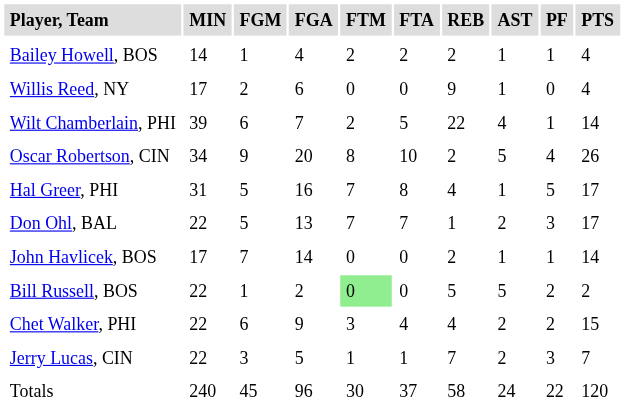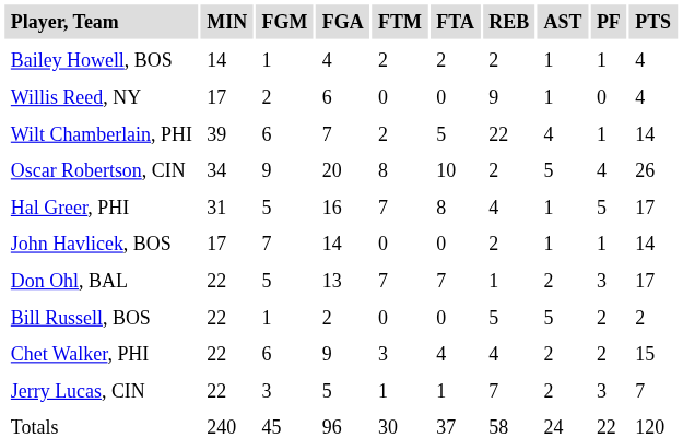rows swapped: John Havlicek, BOS <-> Don Ohl, BAL
Bill Russell, BOS | FTM: lightgreen background -> no background
